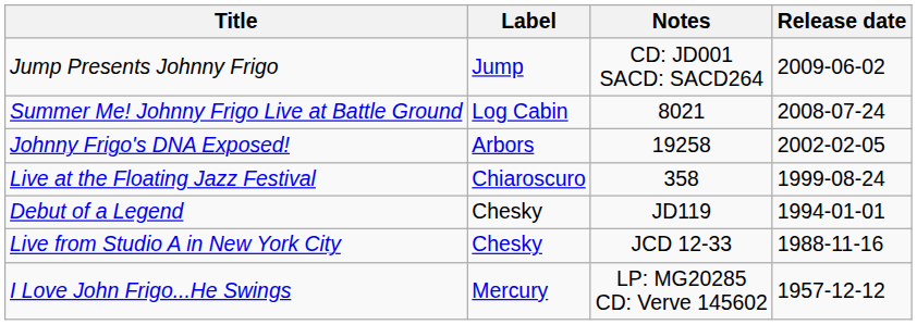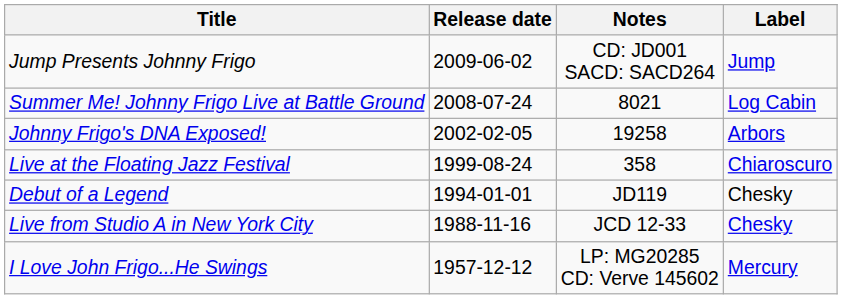columns swapped: Release date <-> Label
